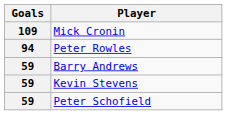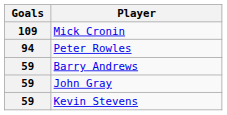+ row: 59 | John Gray
- row: 59 | Peter Schofield
